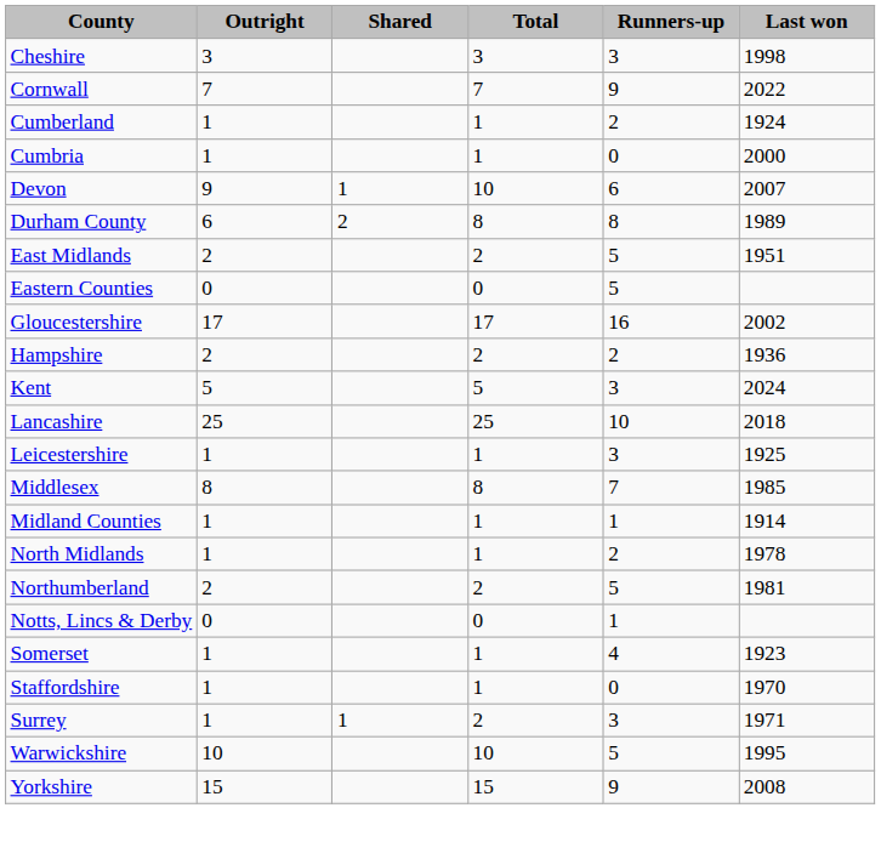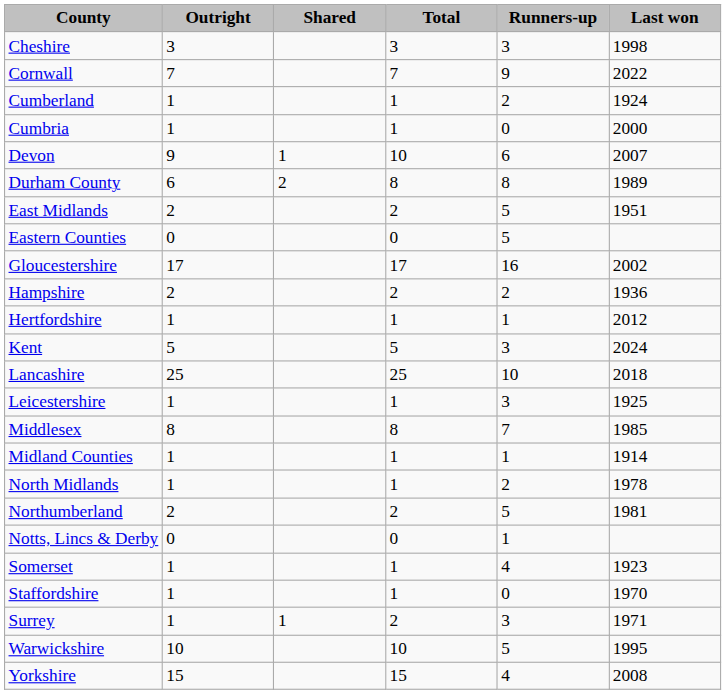+ row: Hertfordshire | 1 | 1 | 1 | 2012
Yorkshire | Runners-up: 9 -> 4
